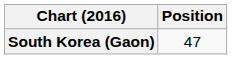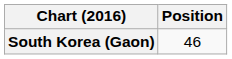South Korea (Gaon) | Position: 47 -> 46
